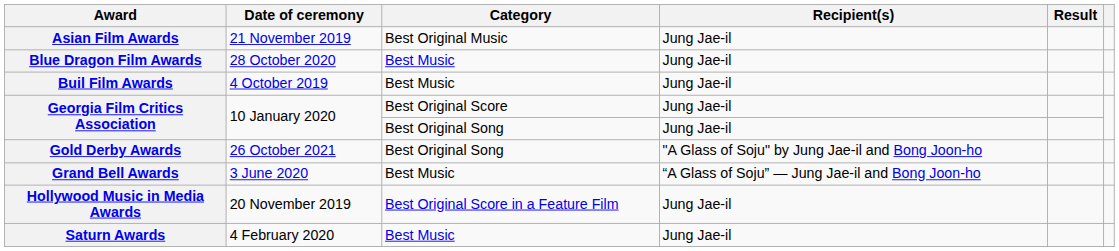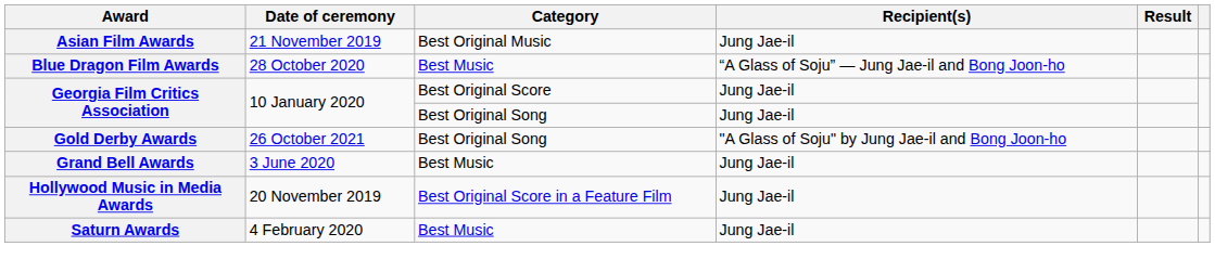Blue Dragon Film Awards | Recipient(s): Jung Jae-il -> “A Glass of Soju” — Jung Jae-il and Bong Joon-ho
- row: Buil Film Awards | 4 October 2019 | Best Music | Jung Jae-il
Grand Bell Awards | Recipient(s): “A Glass of Soju” — Jung Jae-il and Bong Joon-ho -> Jung Jae-il
